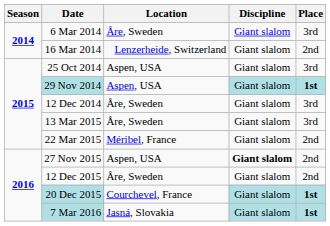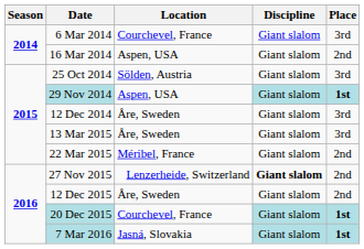6 Mar 2014 | Location: Åre, Sweden -> Courchevel, France
16 Mar 2014 | Location: Lenzerheide, Switzerland -> Aspen, USA
25 Oct 2014 | Location: Aspen, USA -> Sölden, Austria
27 Nov 2015 | Location: Aspen, USA -> Lenzerheide, Switzerland
